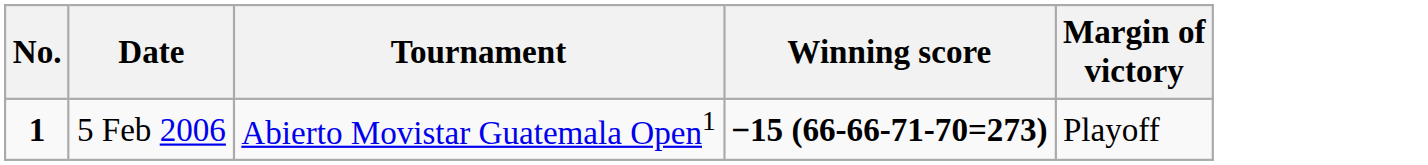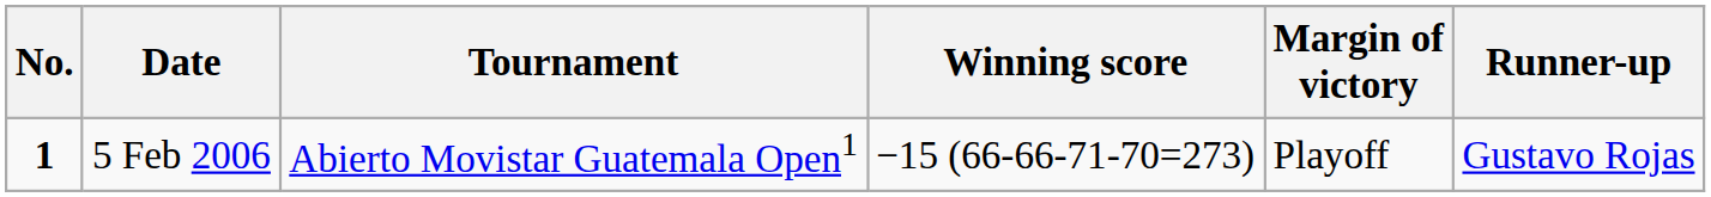+ column: Runner-up | Gustavo Rojas
5 Feb 2006 | Winning score: bold -> normal
